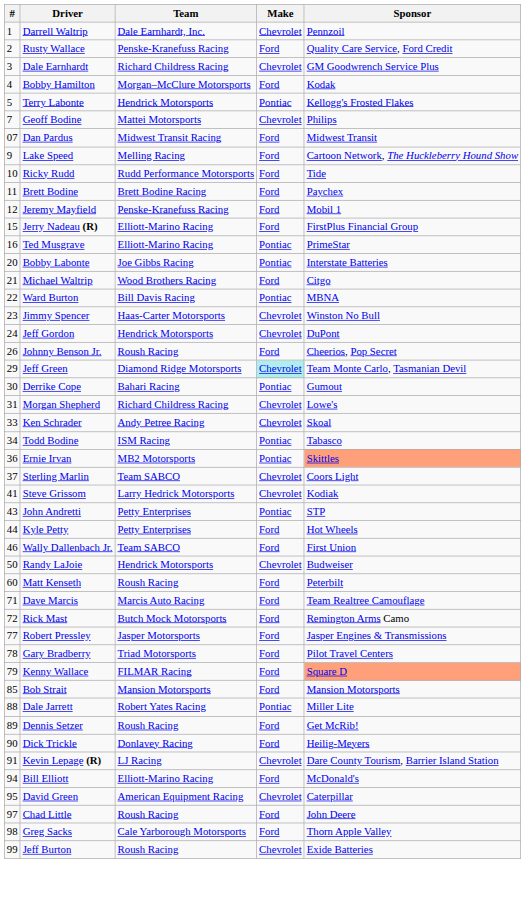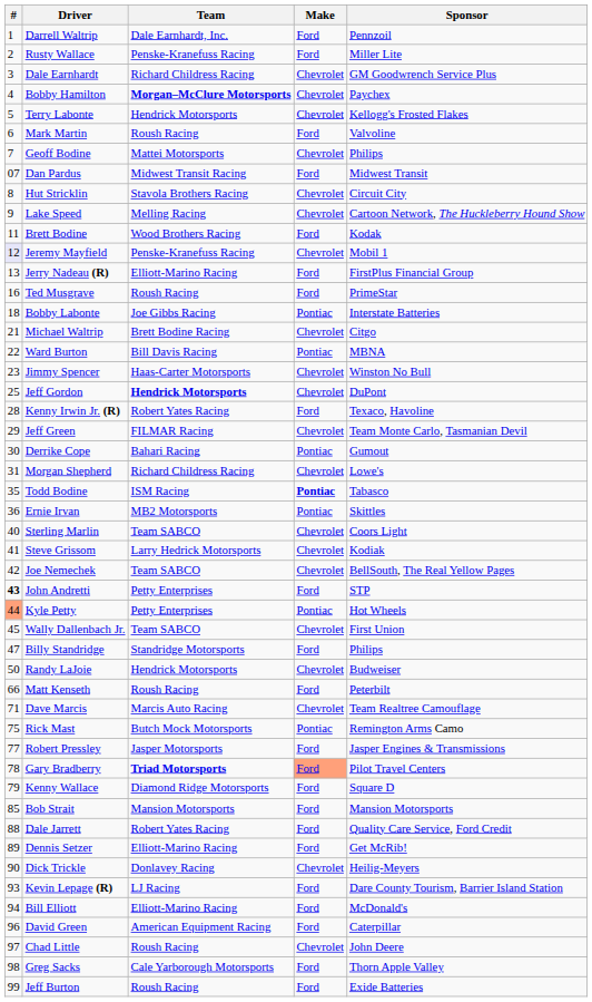Darrell Waltrip | Make: Chevrolet -> Ford
Rusty Wallace | Sponsor: Quality Care Service, Ford Credit -> Miller Lite
Bobby Hamilton | Team: normal -> bold
Bobby Hamilton | Make: Ford -> Chevrolet
Bobby Hamilton | Sponsor: Kodak -> Paychex
Terry Labonte | Make: Pontiac -> Chevrolet
+ row: 6 | Mark Martin | Roush Racing | Ford | Valvoline
+ row: 8 | Hut Stricklin | Stavola Brothers Racing | Chevrolet | Circuit City
Lake Speed | Make: Ford -> Chevrolet
- row: 10 | Ricky Rudd | Rudd Performance Motorsports | Ford | Tide
Brett Bodine | Team: Brett Bodine Racing -> Wood Brothers Racing
Brett Bodine | Sponsor: Paychex -> Kodak
Jeremy Mayfield | #: no background -> lavender background
Jeremy Mayfield | Make: Ford -> Chevrolet
Jerry Nadeau (R) | #: 15 -> 13
Ted Musgrave | Team: Elliott-Marino Racing -> Roush Racing
Ted Musgrave | Make: Pontiac -> Ford
Bobby Labonte | #: 20 -> 18
Michael Waltrip | Team: Wood Brothers Racing -> Brett Bodine Racing
Michael Waltrip | Make: Ford -> Chevrolet
Jeff Gordon | #: 24 -> 25
Jeff Gordon | Team: normal -> bold
- row: 26 | Johnny Benson Jr. | Roush Racing | Ford | Cheerios, Pop Secret
+ row: 28 | Kenny Irwin Jr. (R) | Robert Yates Racing | Ford | Texaco, Havoline
Jeff Green | Team: Diamond Ridge Motorsports -> FILMAR Racing
Jeff Green | Make: paleturquoise background -> no background
- row: 33 | Ken Schrader | Andy Petree Racing | Chevrolet | Skoal
Todd Bodine | #: 34 -> 35
Todd Bodine | Make: normal -> bold
Ernie Irvan | Sponsor: lightsalmon background -> no background
Sterling Marlin | #: 37 -> 40
+ row: 42 | Joe Nemechek | Team SABCO | Chevrolet | BellSouth, The Real Yellow Pages
John Andretti | #: normal -> bold
John Andretti | Make: Pontiac -> Ford
Kyle Petty | #: no background -> lightsalmon background
Kyle Petty | Make: Ford -> Pontiac
Wally Dallenbach Jr. | #: 46 -> 45
Wally Dallenbach Jr. | Make: Ford -> Chevrolet
+ row: 47 | Billy Standridge | Standridge Motorsports | Ford | Philips
Matt Kenseth | #: 60 -> 66
Dave Marcis | Make: Ford -> Chevrolet
Rick Mast | #: 72 -> 75
Rick Mast | Make: Ford -> Pontiac
Gary Bradberry | Team: normal -> bold
Gary Bradberry | Make: no background -> lightsalmon background
Kenny Wallace | Team: FILMAR Racing -> Diamond Ridge Motorsports
Kenny Wallace | Sponsor: lightsalmon background -> no background
Dale Jarrett | Make: Pontiac -> Ford
Dale Jarrett | Sponsor: Miller Lite -> Quality Care Service, Ford Credit
Dennis Setzer | Team: Roush Racing -> Elliott-Marino Racing
Dick Trickle | Make: Ford -> Chevrolet
Kevin Lepage (R) | #: 91 -> 93
Kevin Lepage (R) | Make: Chevrolet -> Ford
David Green | #: 95 -> 96
David Green | Make: Chevrolet -> Ford
Chad Little | Make: Ford -> Chevrolet
Jeff Burton | Make: Chevrolet -> Ford
